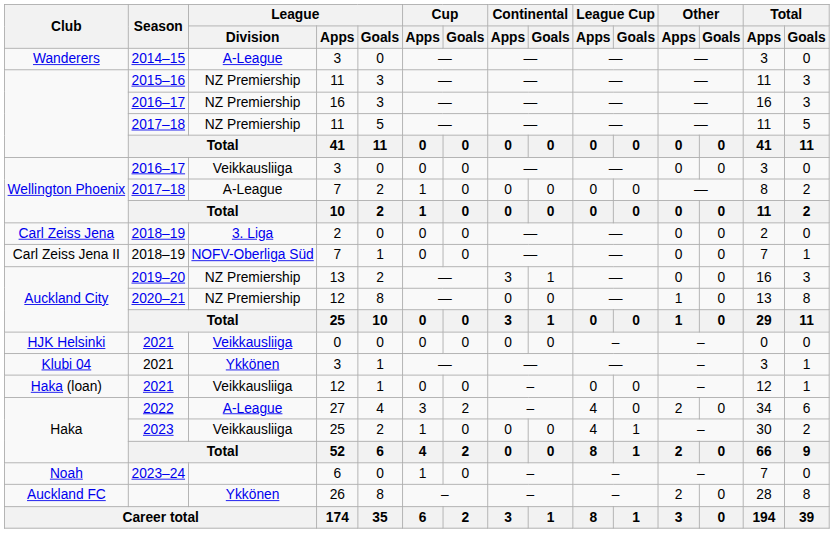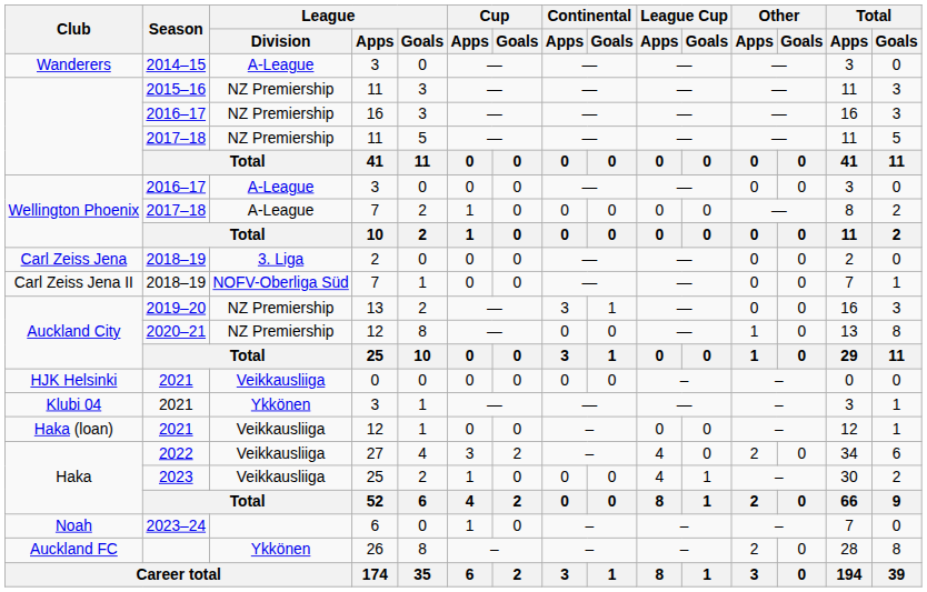Wellington Phoenix / 2016–17 | League / Division: Veikkausliiga -> A-League
Haka / 2022 | League / Division: A-League -> Veikkausliiga
